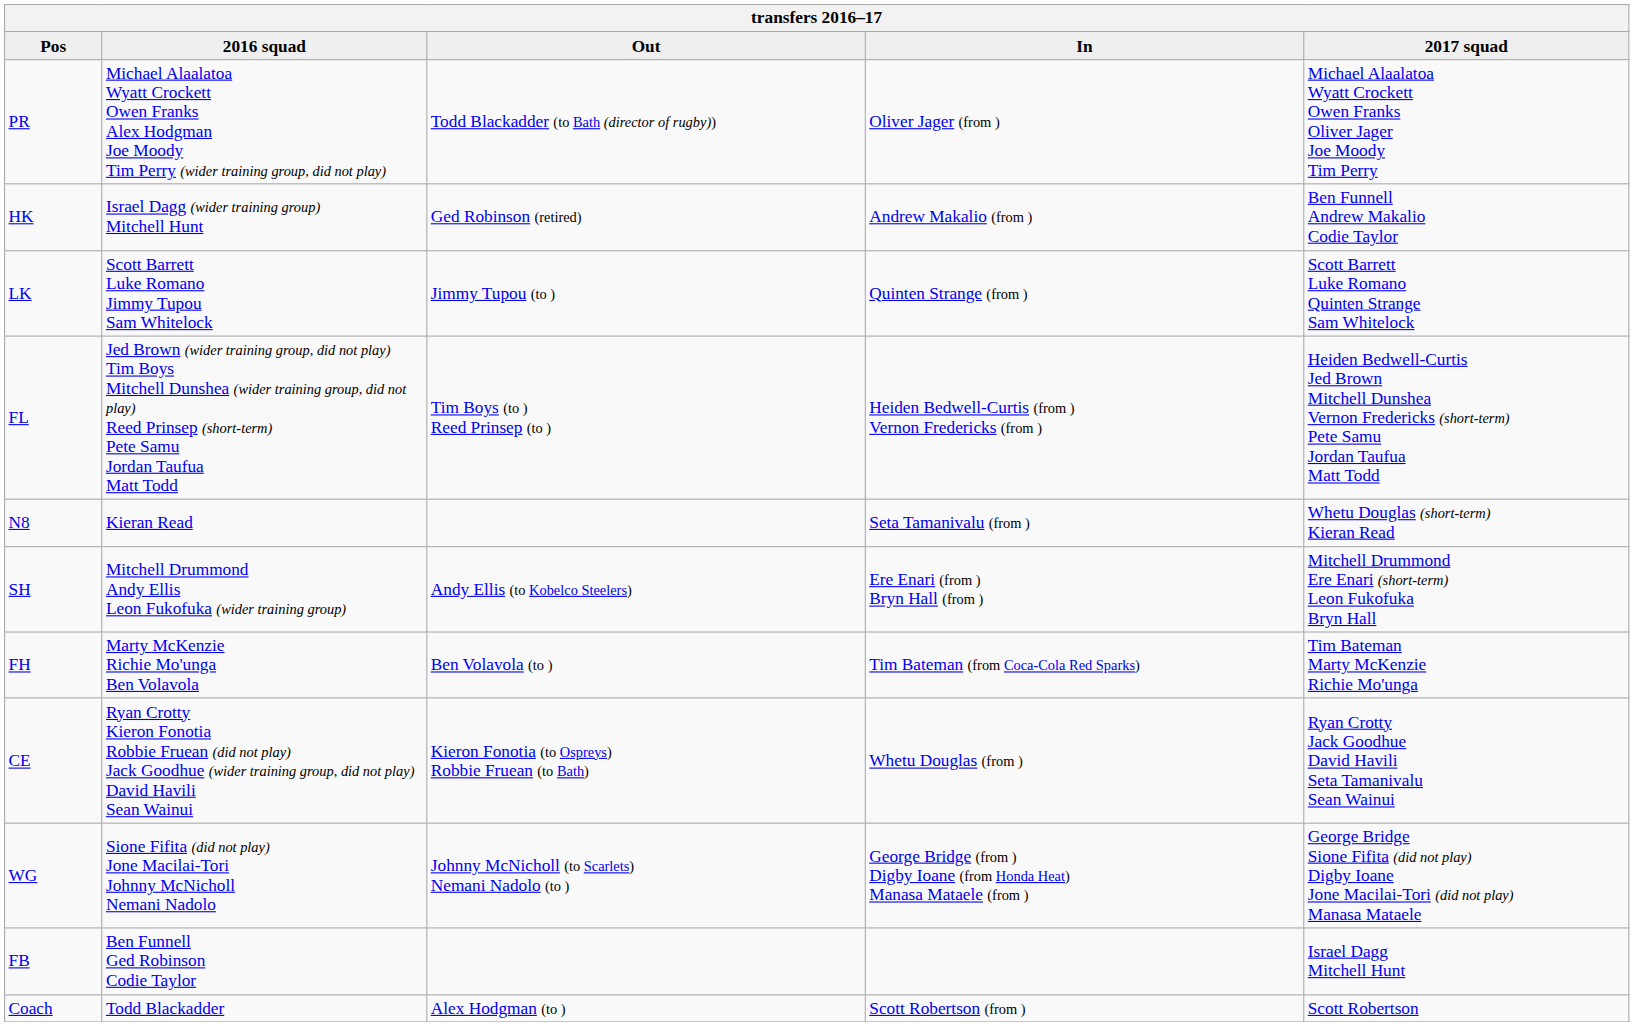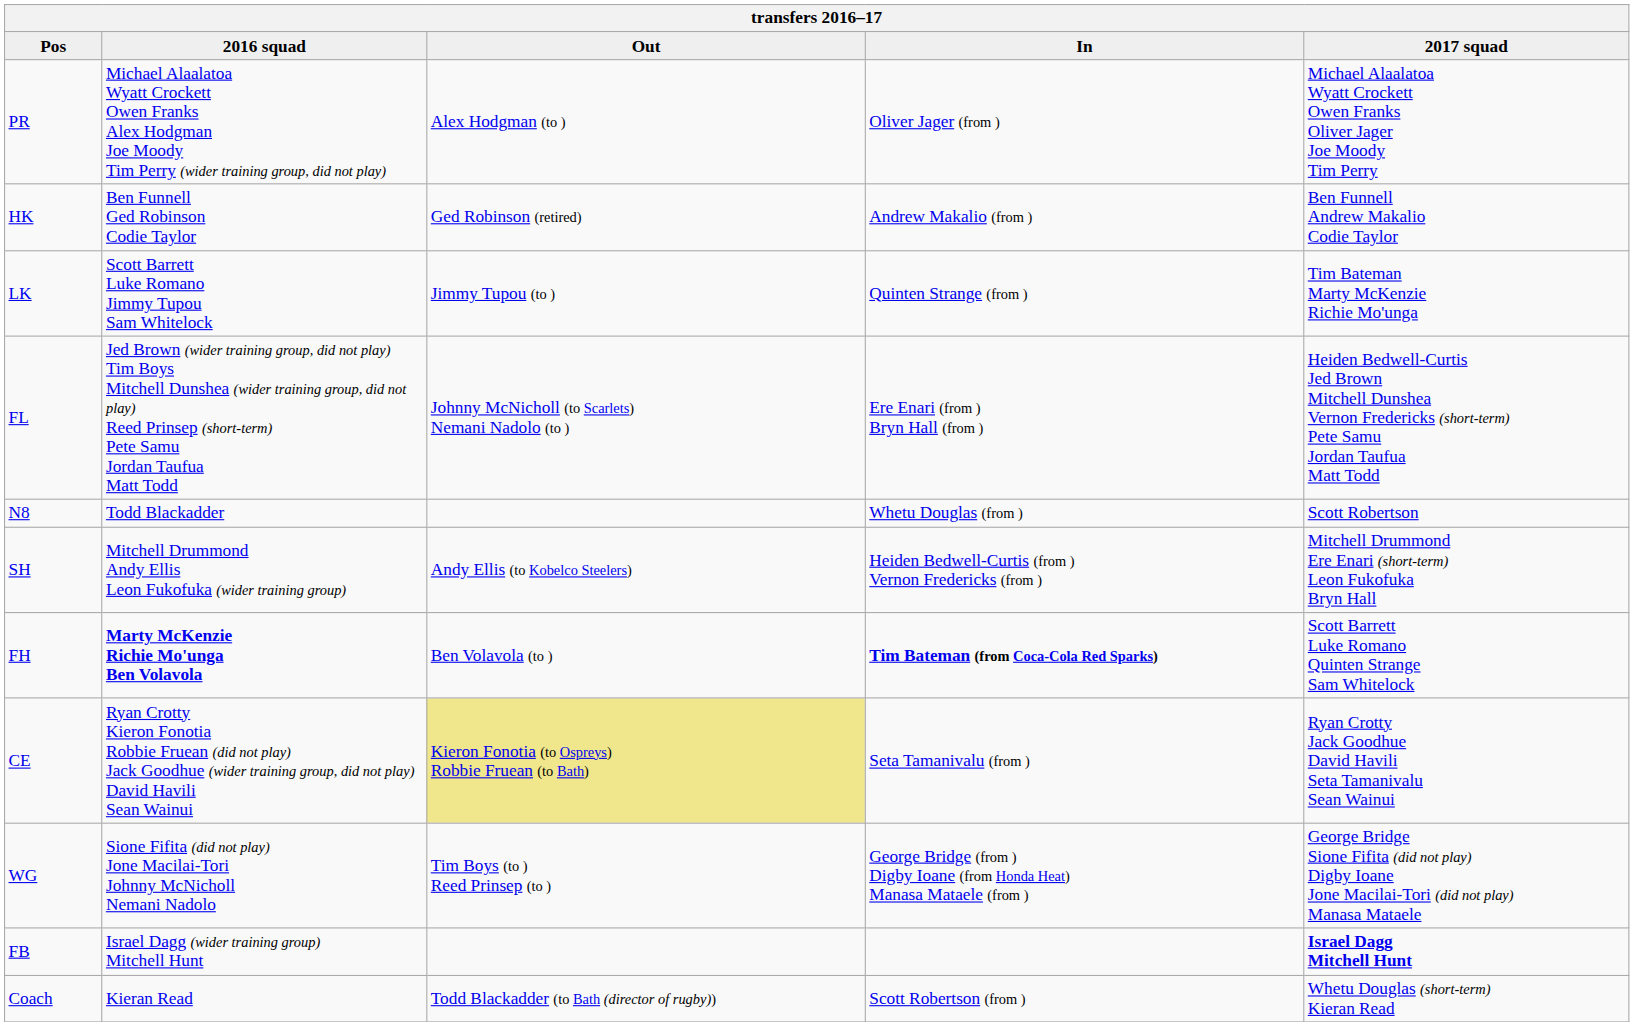PR | Out: Todd Blackadder (to Bath (director of rugby)) -> Alex Hodgman (to )
HK | 2016 squad: Israel Dagg (wider training group) Mitchell Hunt -> Ben Funnell Ged Robinson Codie Taylor
LK | 2017 squad: Scott Barrett Luke Romano Quinten Strange Sam Whitelock -> Tim Bateman Marty McKenzie Richie Mo'unga
FL | Out: Tim Boys (to ) Reed Prinsep (to ) -> Johnny McNicholl (to Scarlets) Nemani Nadolo (to )
FL | In: Heiden Bedwell-Curtis (from ) Vernon Fredericks (from ) -> Ere Enari (from ) Bryn Hall (from )
N8 | 2016 squad: Kieran Read -> Todd Blackadder
N8 | In: Seta Tamanivalu (from ) -> Whetu Douglas (from )
N8 | 2017 squad: Whetu Douglas (short-term) Kieran Read -> Scott Robertson
SH | In: Ere Enari (from ) Bryn Hall (from ) -> Heiden Bedwell-Curtis (from ) Vernon Fredericks (from )
FH | 2016 squad: normal -> bold
FH | In: normal -> bold
FH | 2017 squad: Tim Bateman Marty McKenzie Richie Mo'unga -> Scott Barrett Luke Romano Quinten Strange Sam Whitelock
CE | Out: no background -> khaki background
CE | In: Whetu Douglas (from ) -> Seta Tamanivalu (from )
WG | Out: Johnny McNicholl (to Scarlets) Nemani Nadolo (to ) -> Tim Boys (to ) Reed Prinsep (to )
FB | 2016 squad: Ben Funnell Ged Robinson Codie Taylor -> Israel Dagg (wider training group) Mitchell Hunt
FB | 2017 squad: normal -> bold
Coach | 2016 squad: Todd Blackadder -> Kieran Read
Coach | Out: Alex Hodgman (to ) -> Todd Blackadder (to Bath (director of rugby))
Coach | 2017 squad: Scott Robertson -> Whetu Douglas (short-term) Kieran Read
